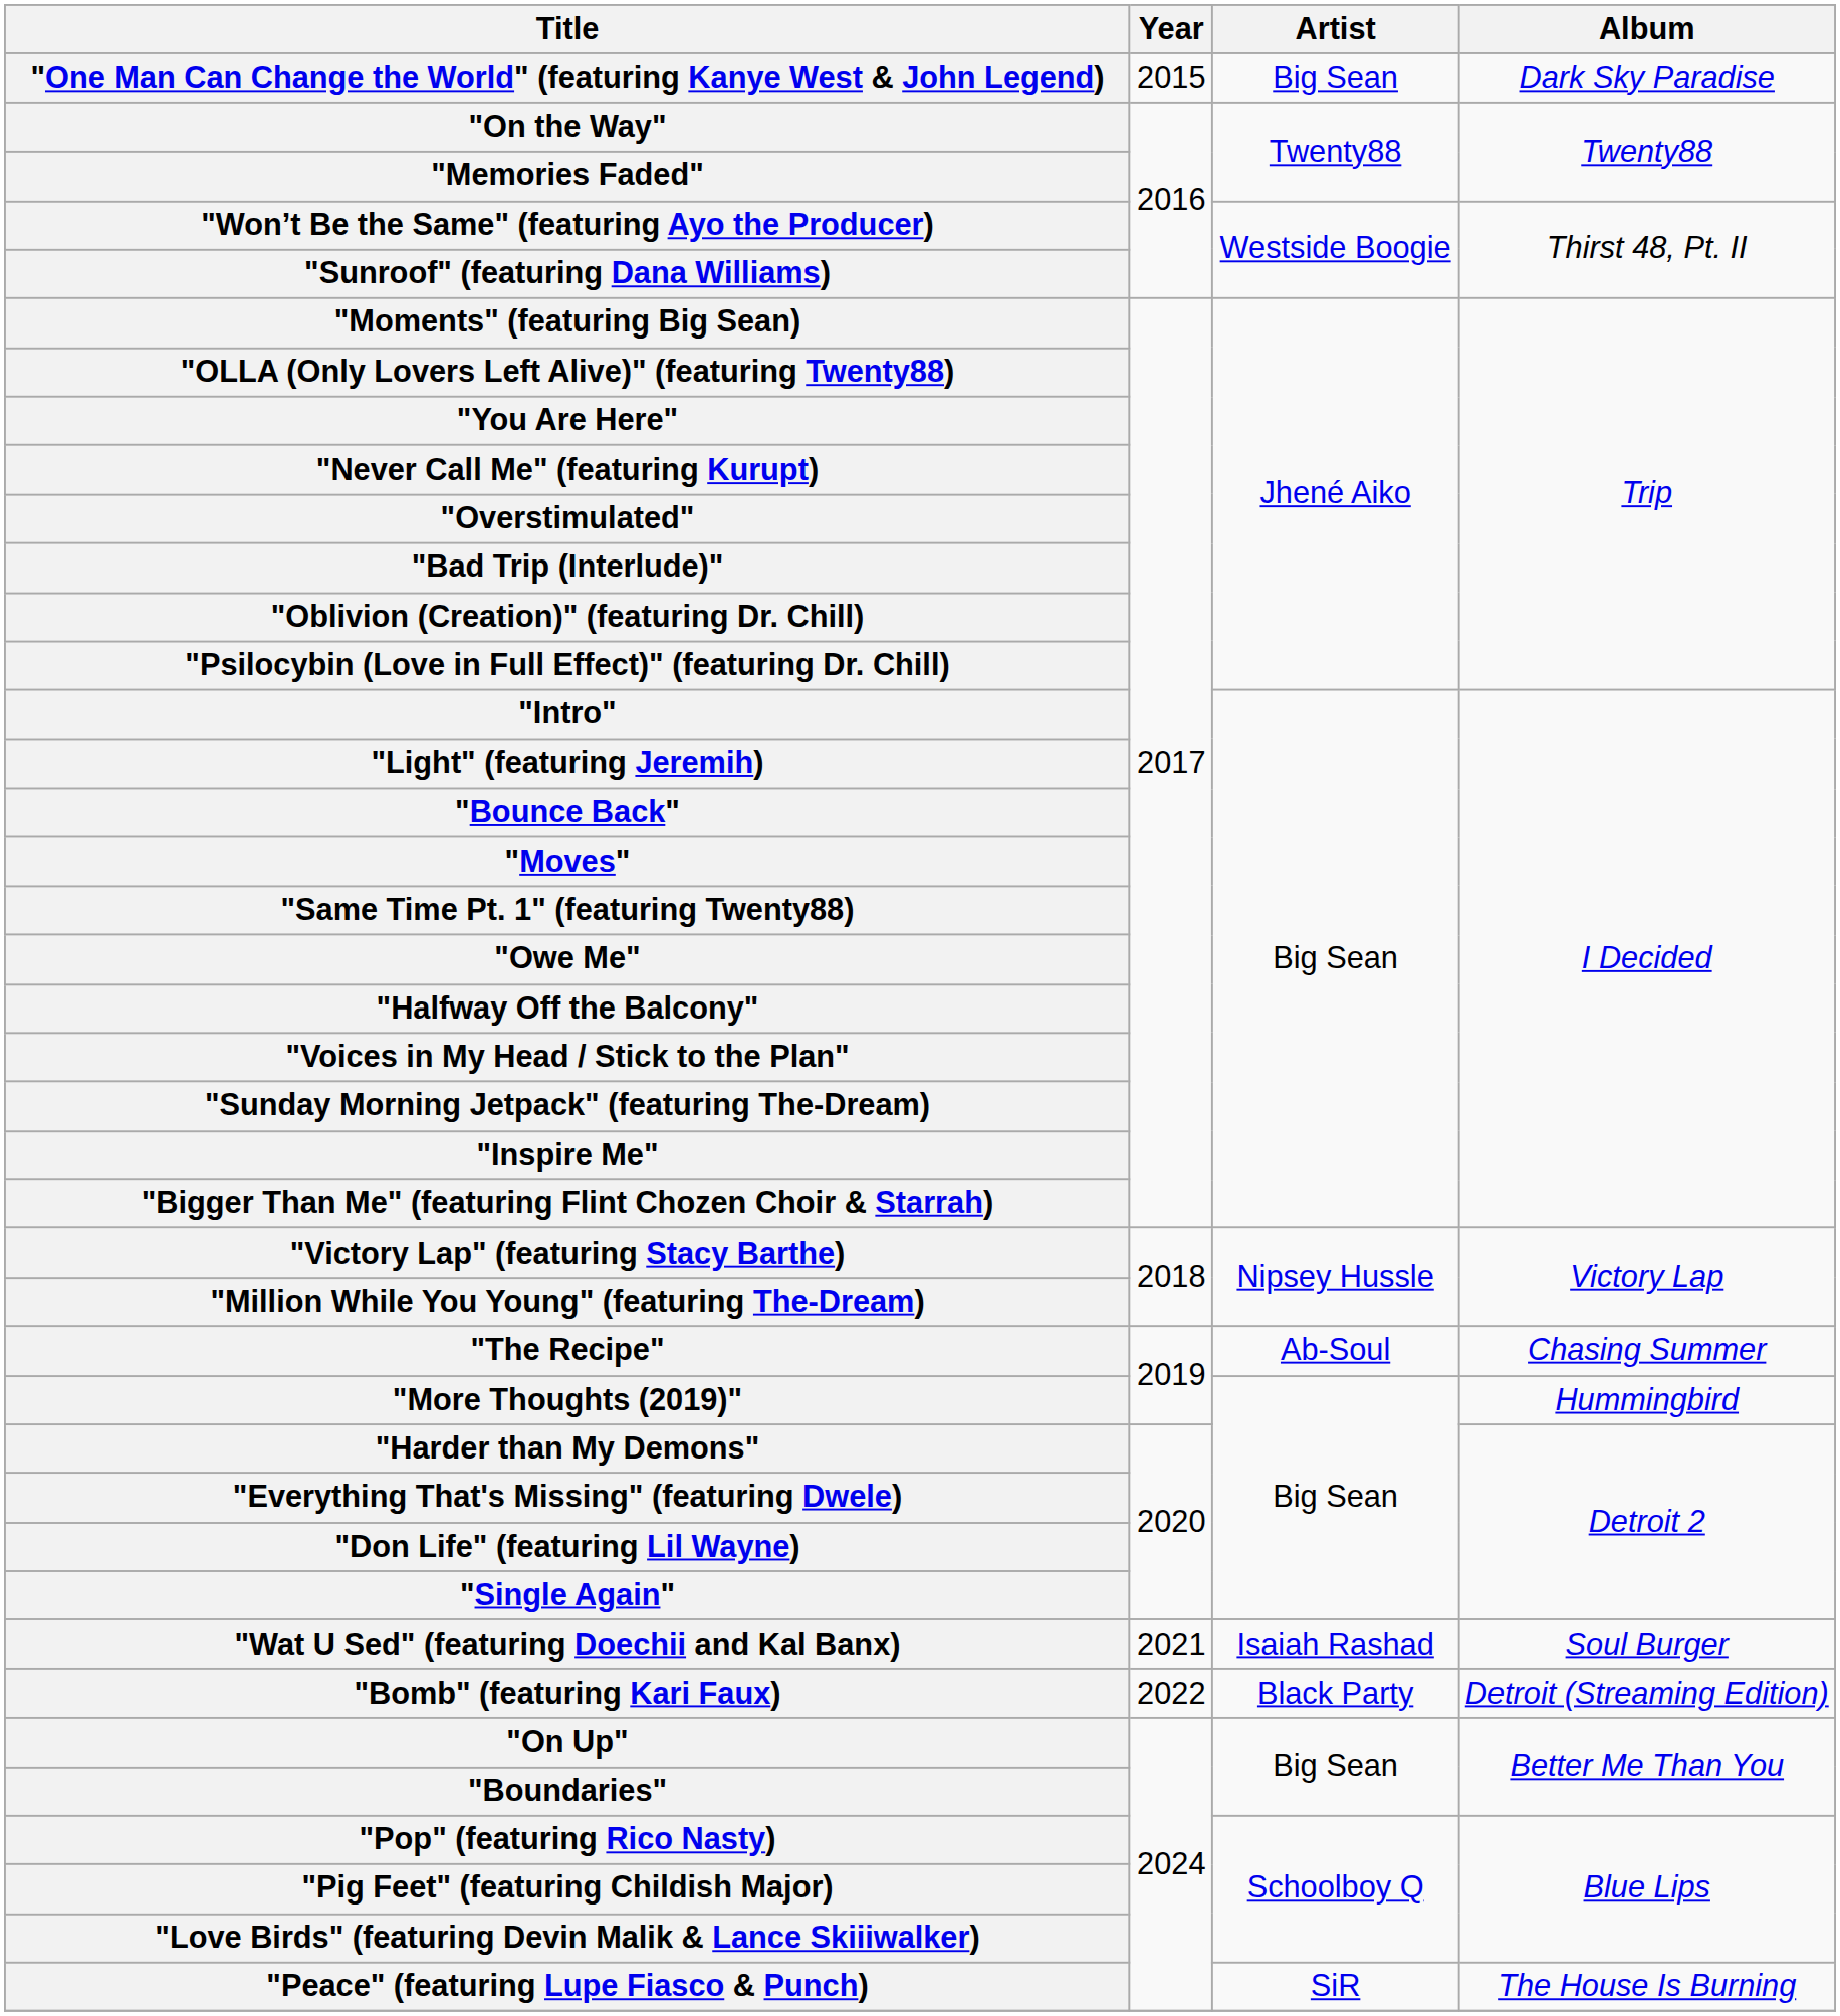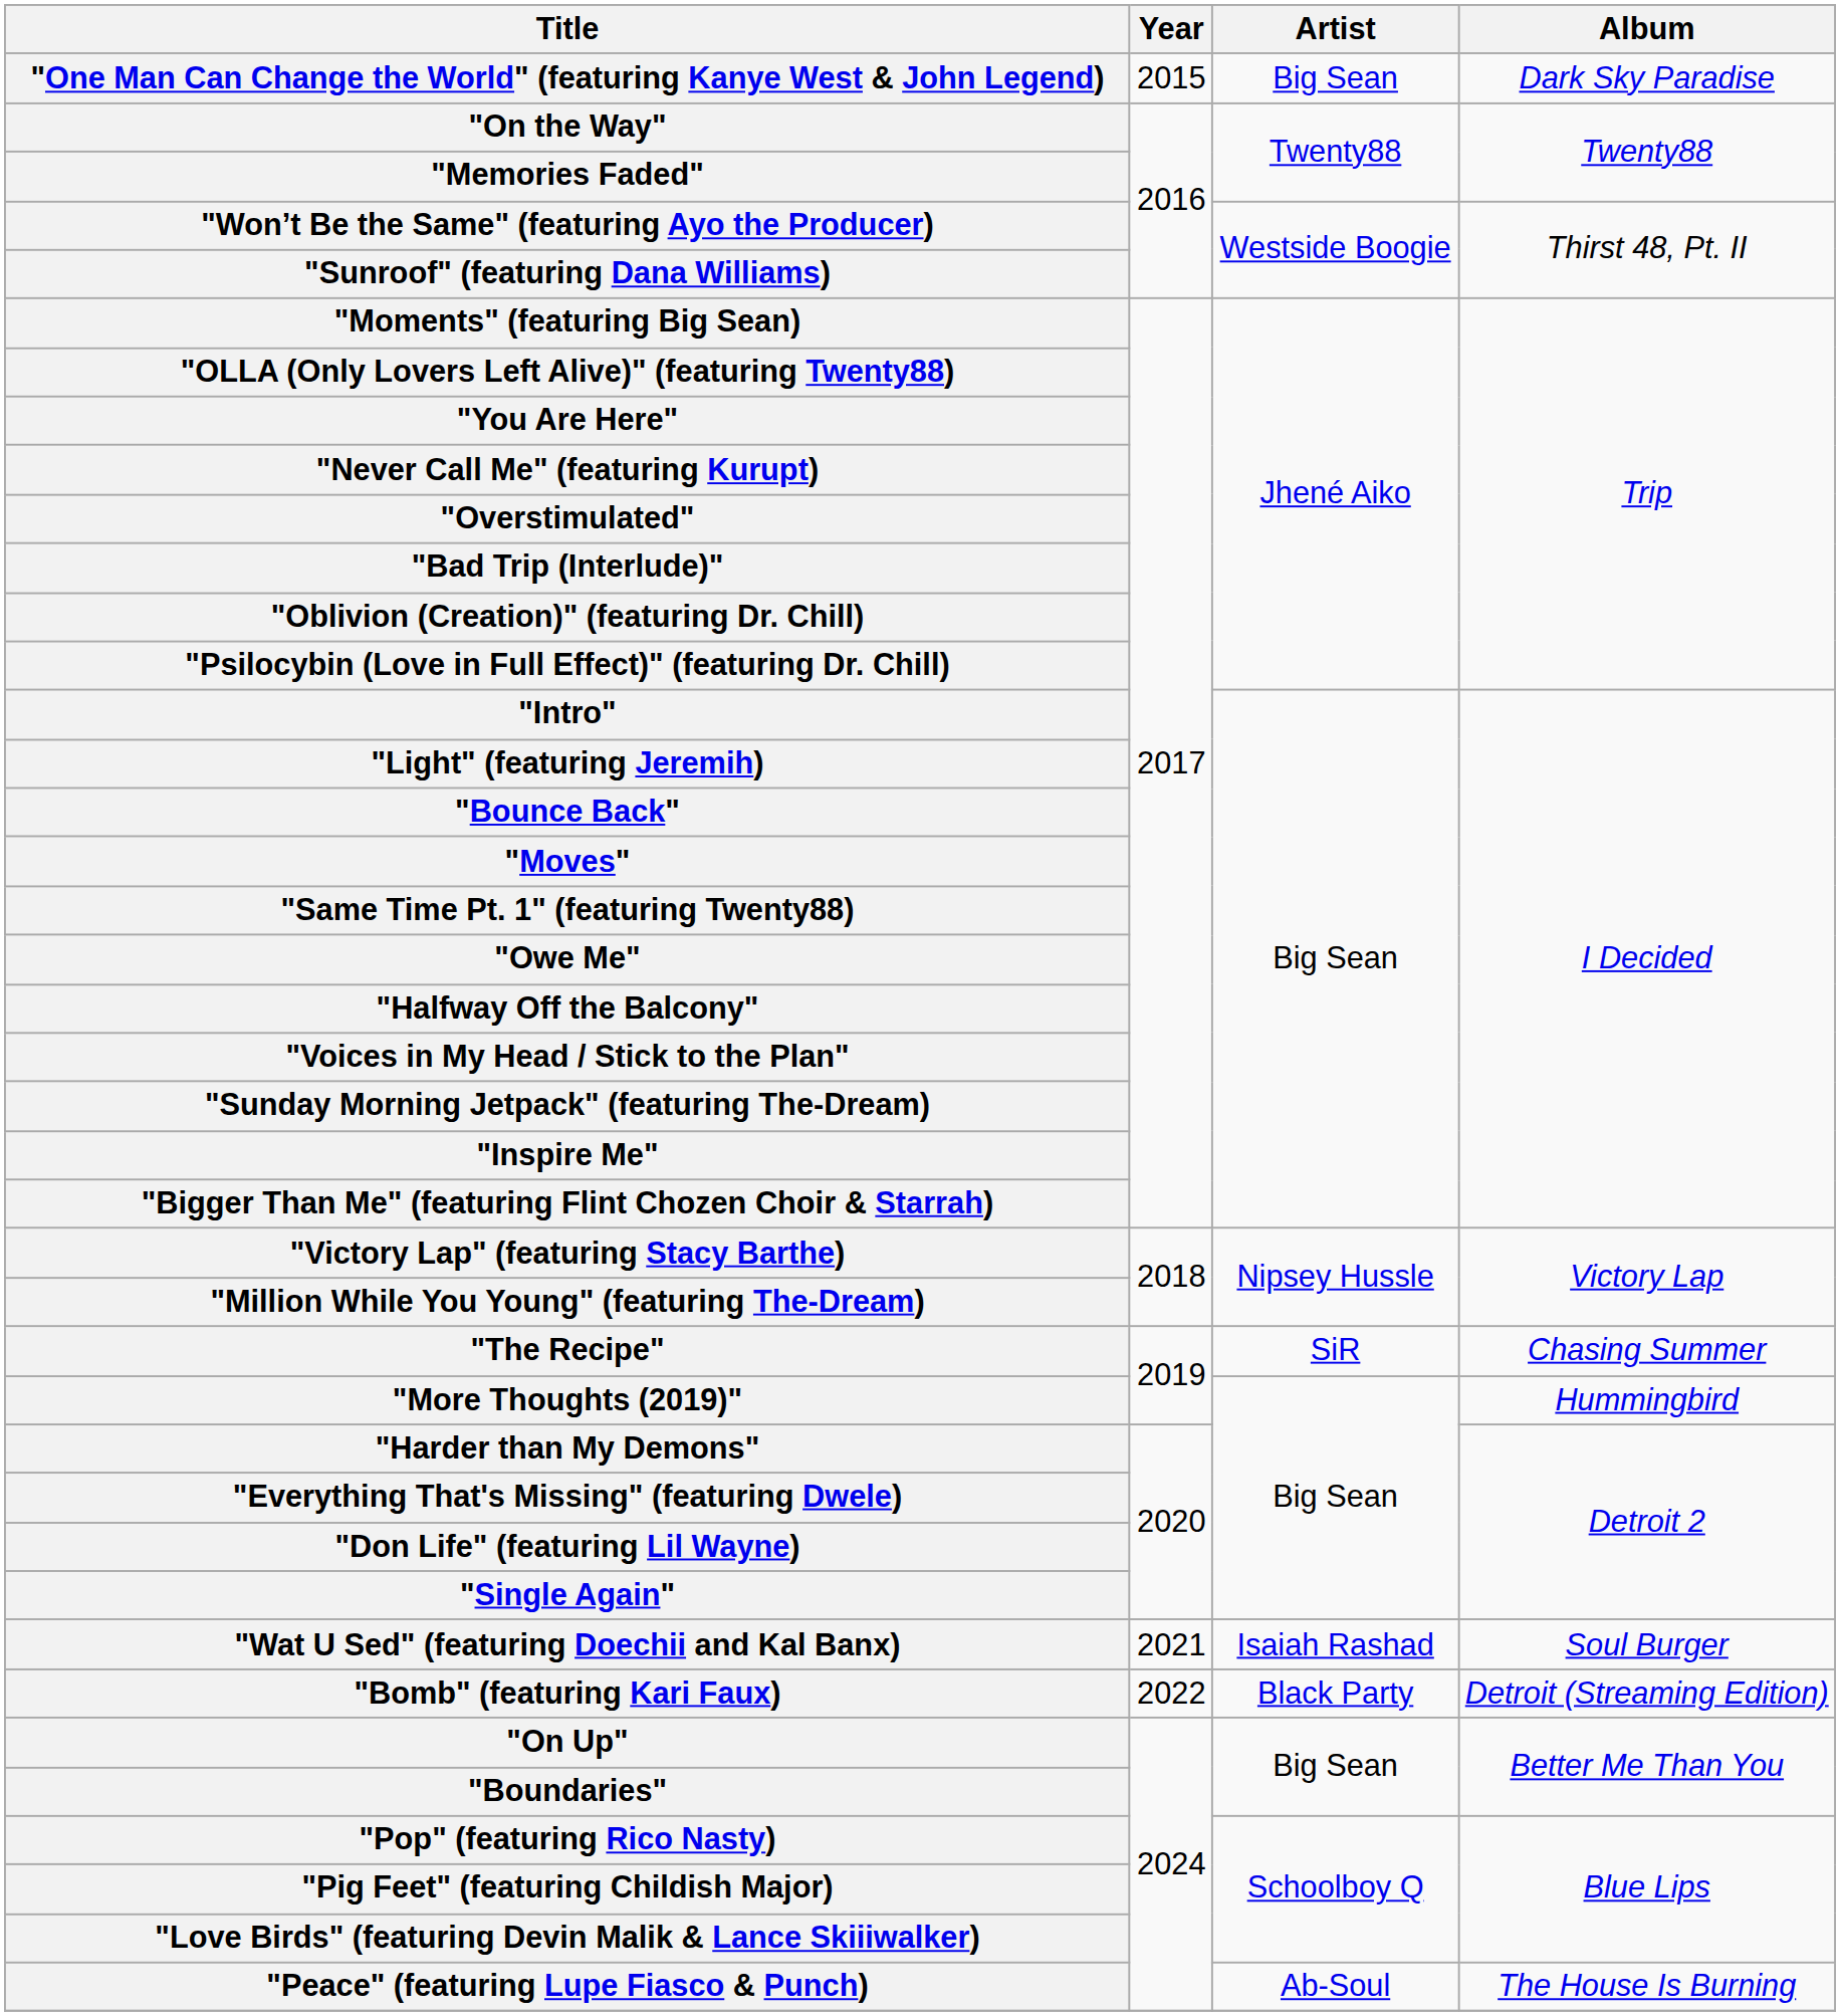"The Recipe" | Artist: Ab-Soul -> SiR
"Peace" (featuring Lupe Fiasco & Punch) | Artist: SiR -> Ab-Soul
